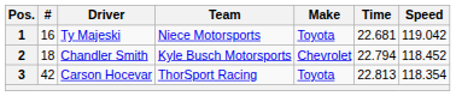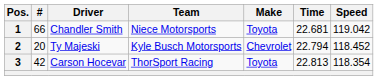1 | #: 16 -> 66
1 | Driver: Ty Majeski -> Chandler Smith
2 | #: 18 -> 20
2 | Driver: Chandler Smith -> Ty Majeski
